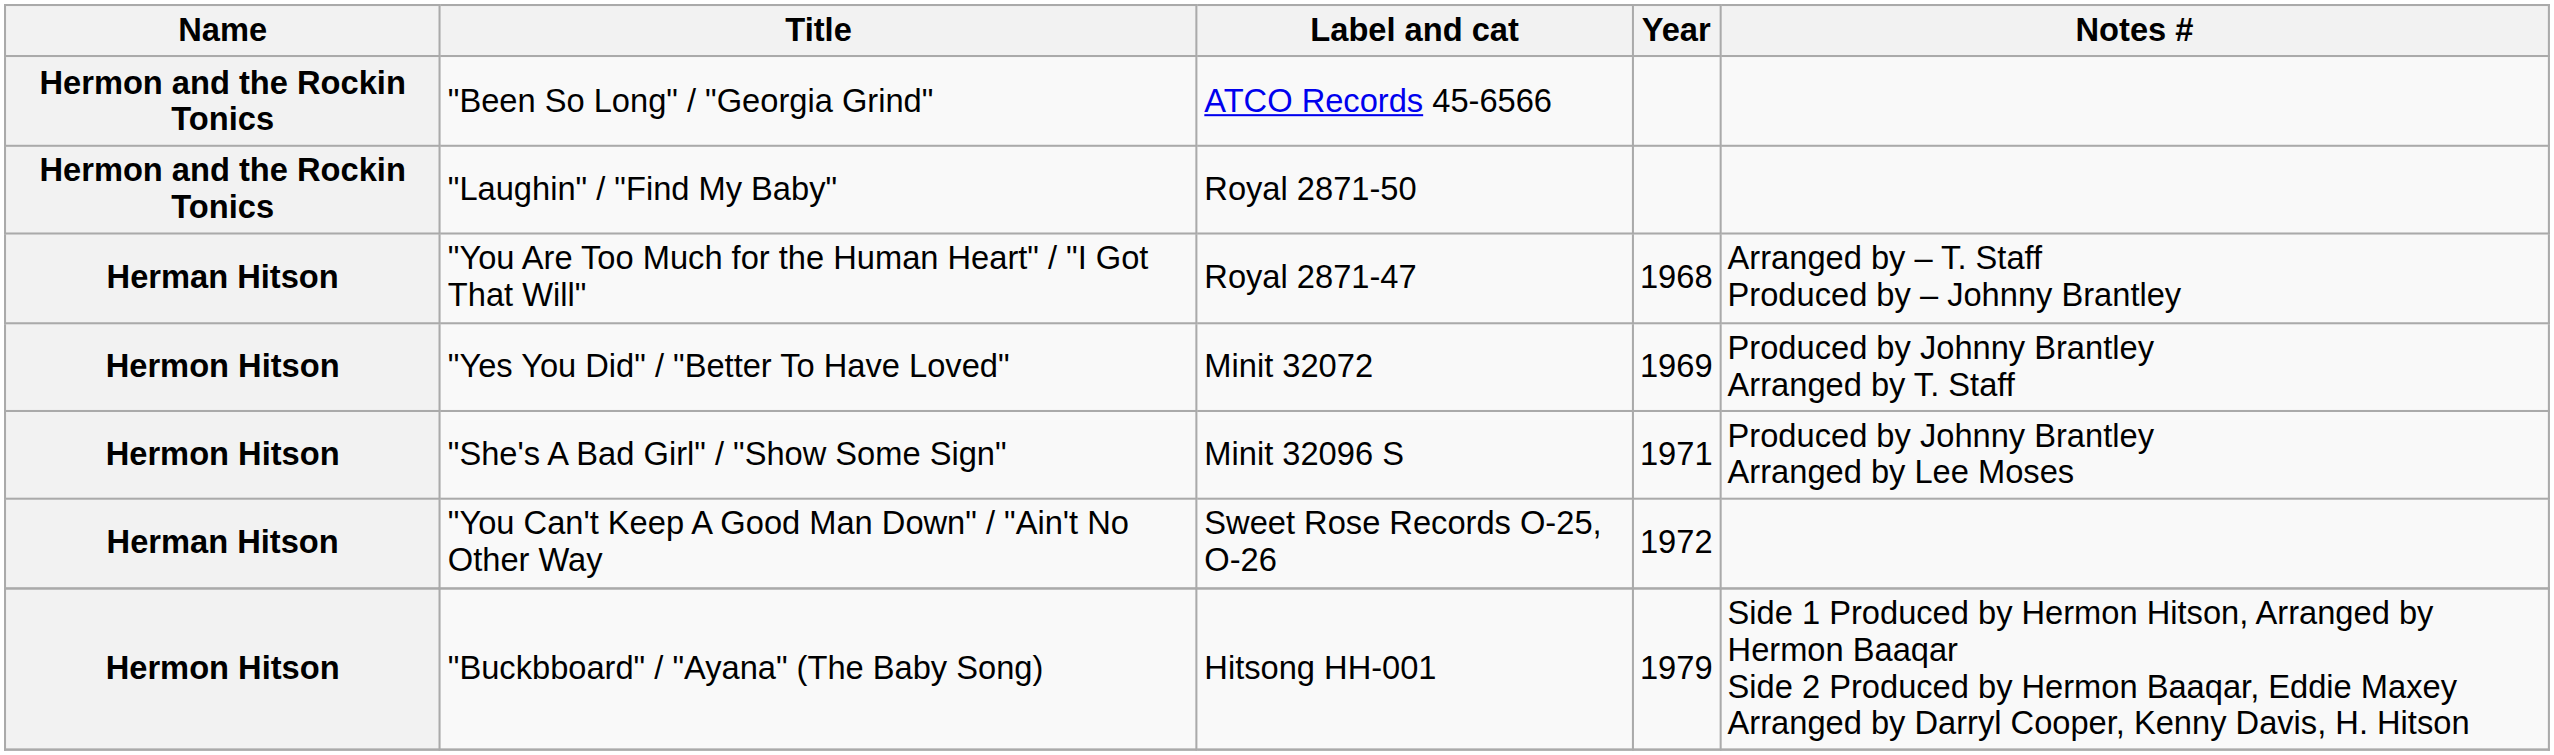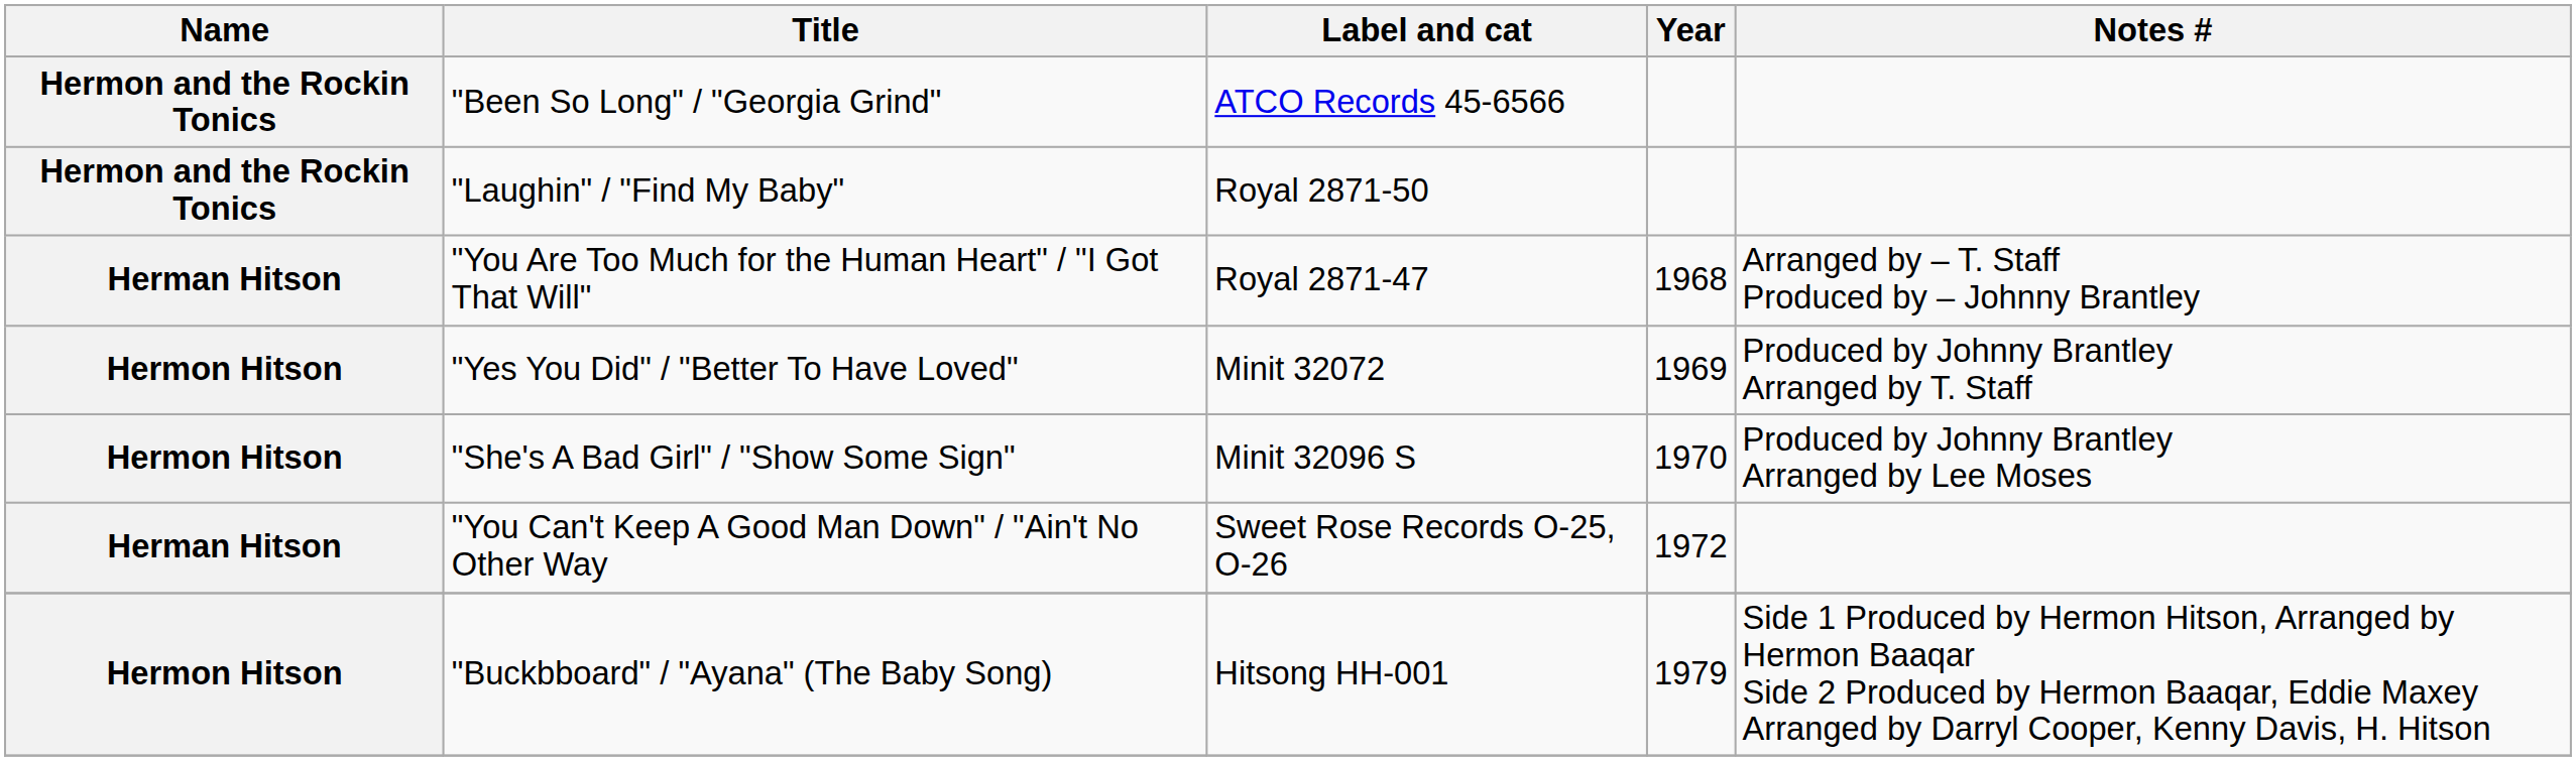"She's A Bad Girl" / "Show Some Sign" | Year: 1971 -> 1970
